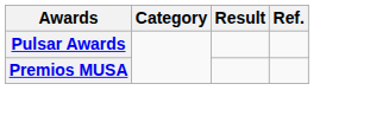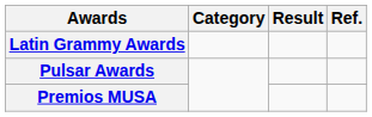+ row: Latin Grammy Awards
